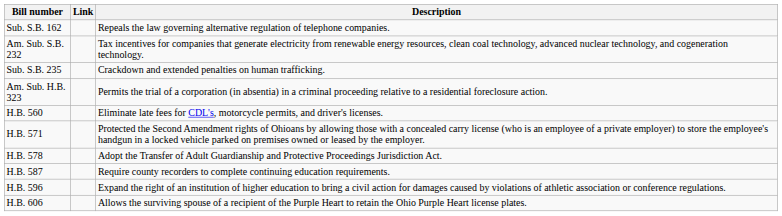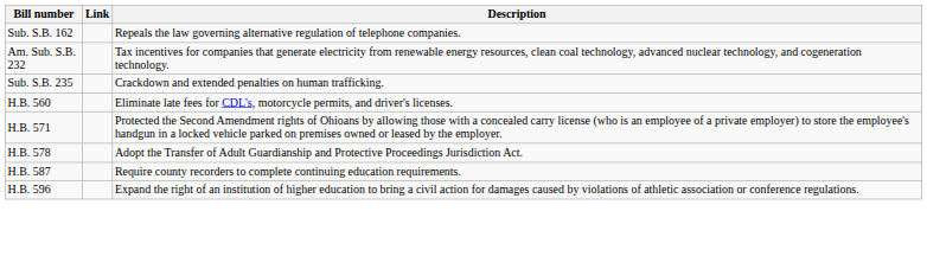- row: Am. Sub. H.B. 323 | Permits the trial of a corporation (in absentia) in a criminal proceeding relative to a residential foreclosure action.
- row: H.B. 606 | Allows the surviving spouse of a recipient of the Purple Heart to retain the Ohio Purple Heart license plates.
